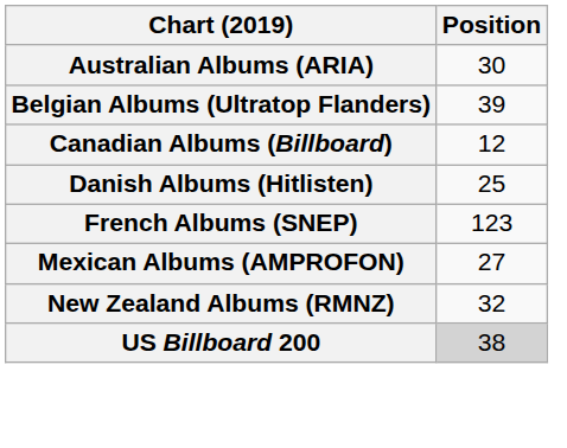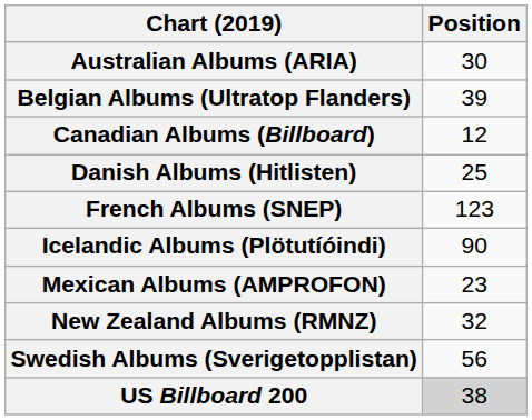+ row: Icelandic Albums (Plötutíóindi) | 90
Mexican Albums (AMPROFON) | Position: 27 -> 23
+ row: Swedish Albums (Sverigetopplistan) | 56
